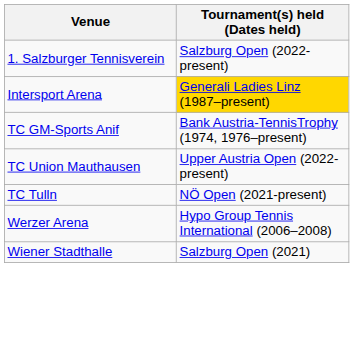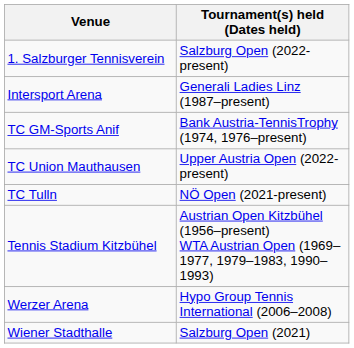Intersport Arena | Tournament(s) held (Dates held): gold background -> no background
+ row: Tennis Stadium Kitzbühel | Austrian Open Kitzbühel (1956–present) WTA Austrian Open (1969–1977, 1979–1983, 1990–1993)
